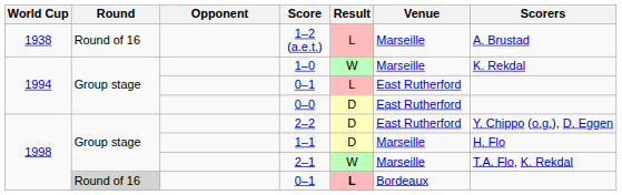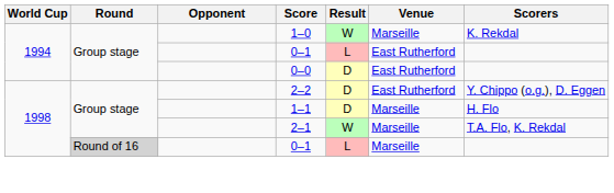- row: 1938 | Round of 16 | 1–2 (a.e.t.) | L | Marseille | A. Brustad
1998 / 0–1 | Result: bold -> normal
1998 / 0–1 | Venue: Bordeaux -> Marseille
